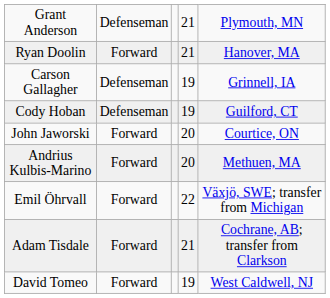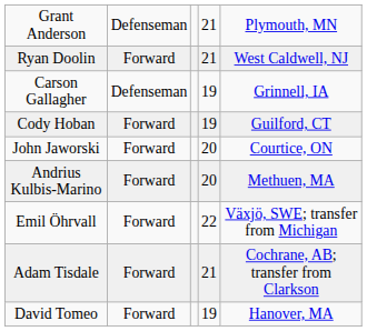Ryan Doolin | column 5: Hanover, MA -> West Caldwell, NJ
Cody Hoban | column 2: Defenseman -> Forward
David Tomeo | column 5: West Caldwell, NJ -> Hanover, MA
